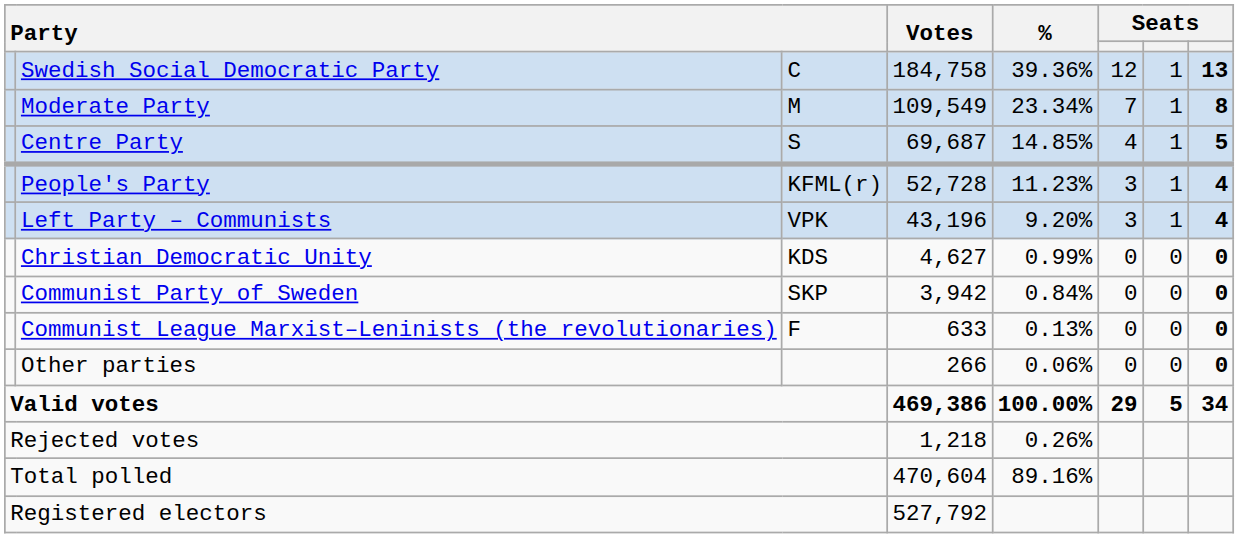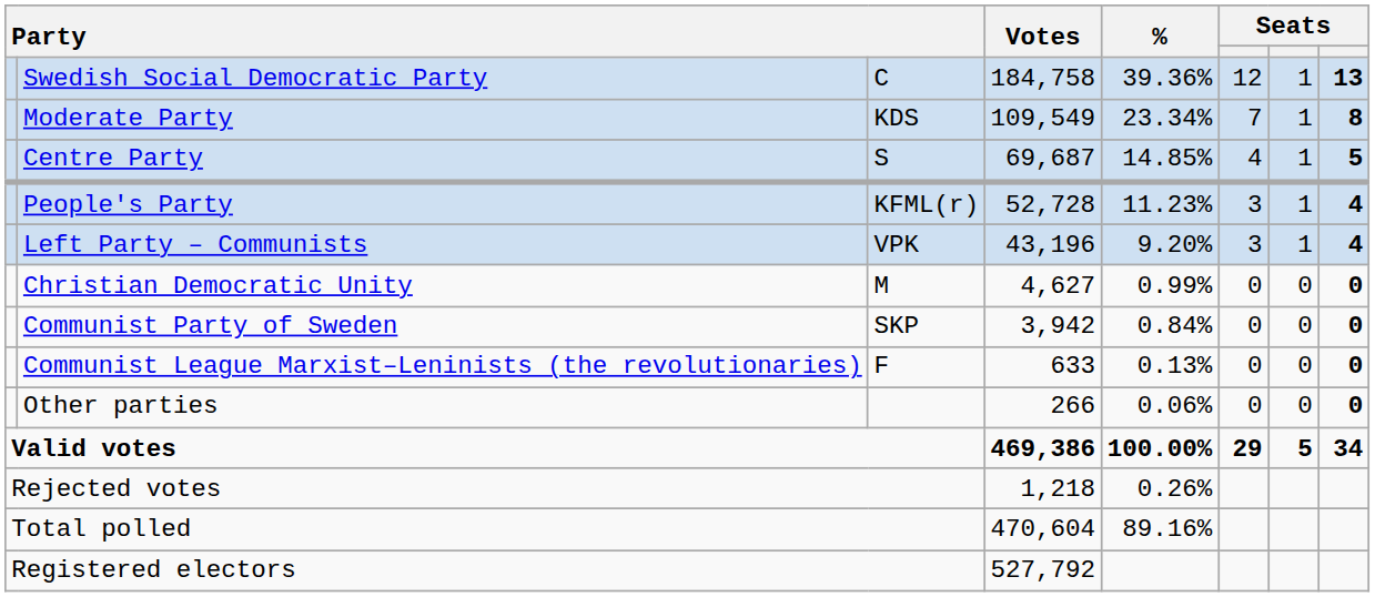Moderate Party | column 3: M -> KDS
Christian Democratic Unity | column 3: KDS -> M
